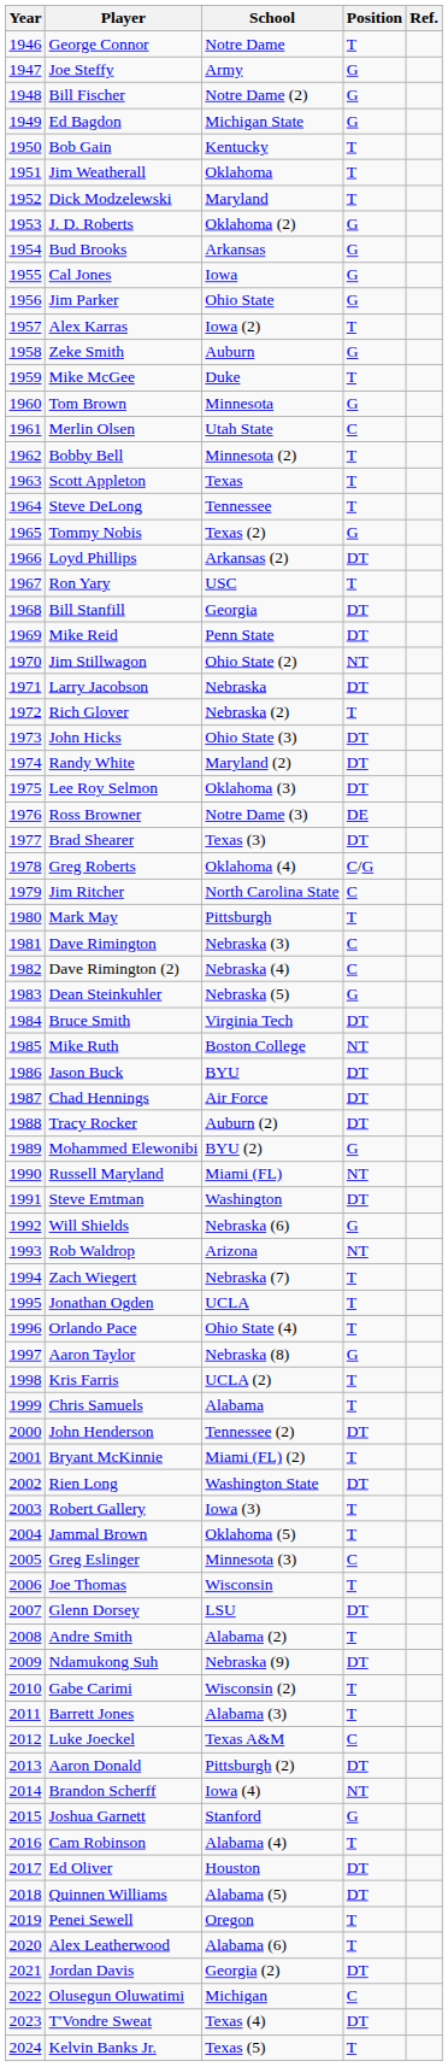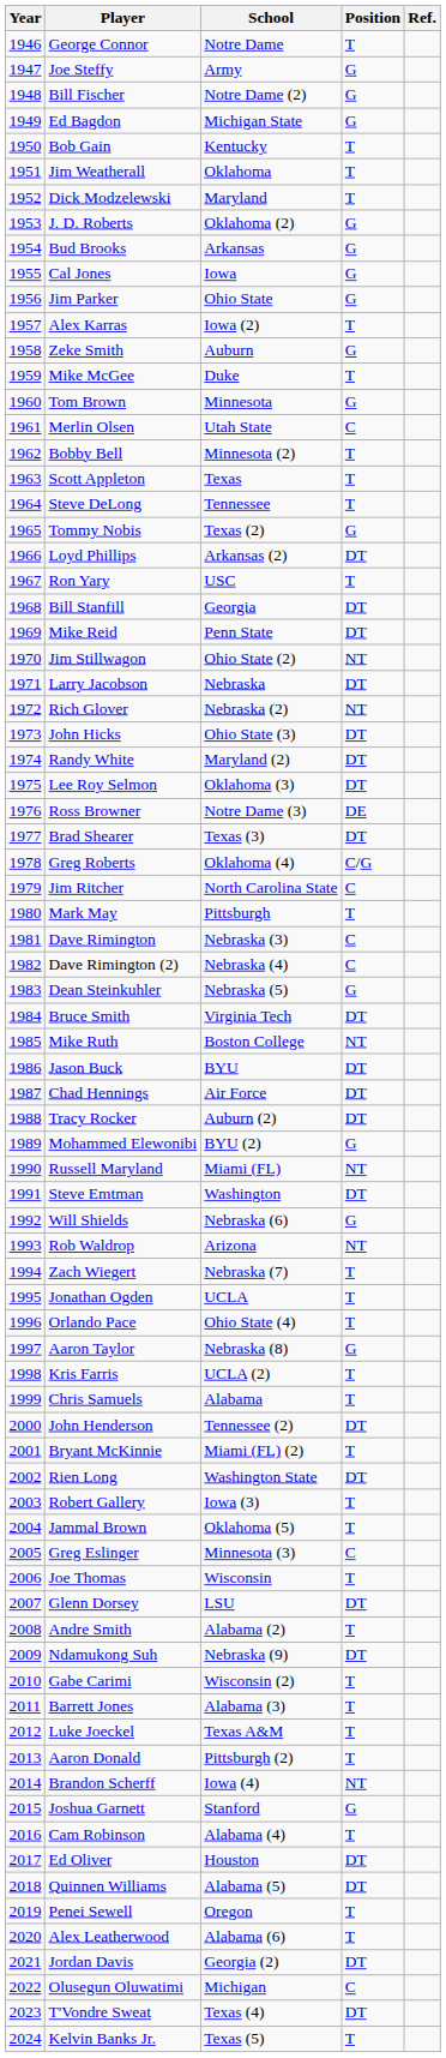Rich Glover | Position: T -> NT
Luke Joeckel | Position: C -> T
Aaron Donald | Position: DT -> T
